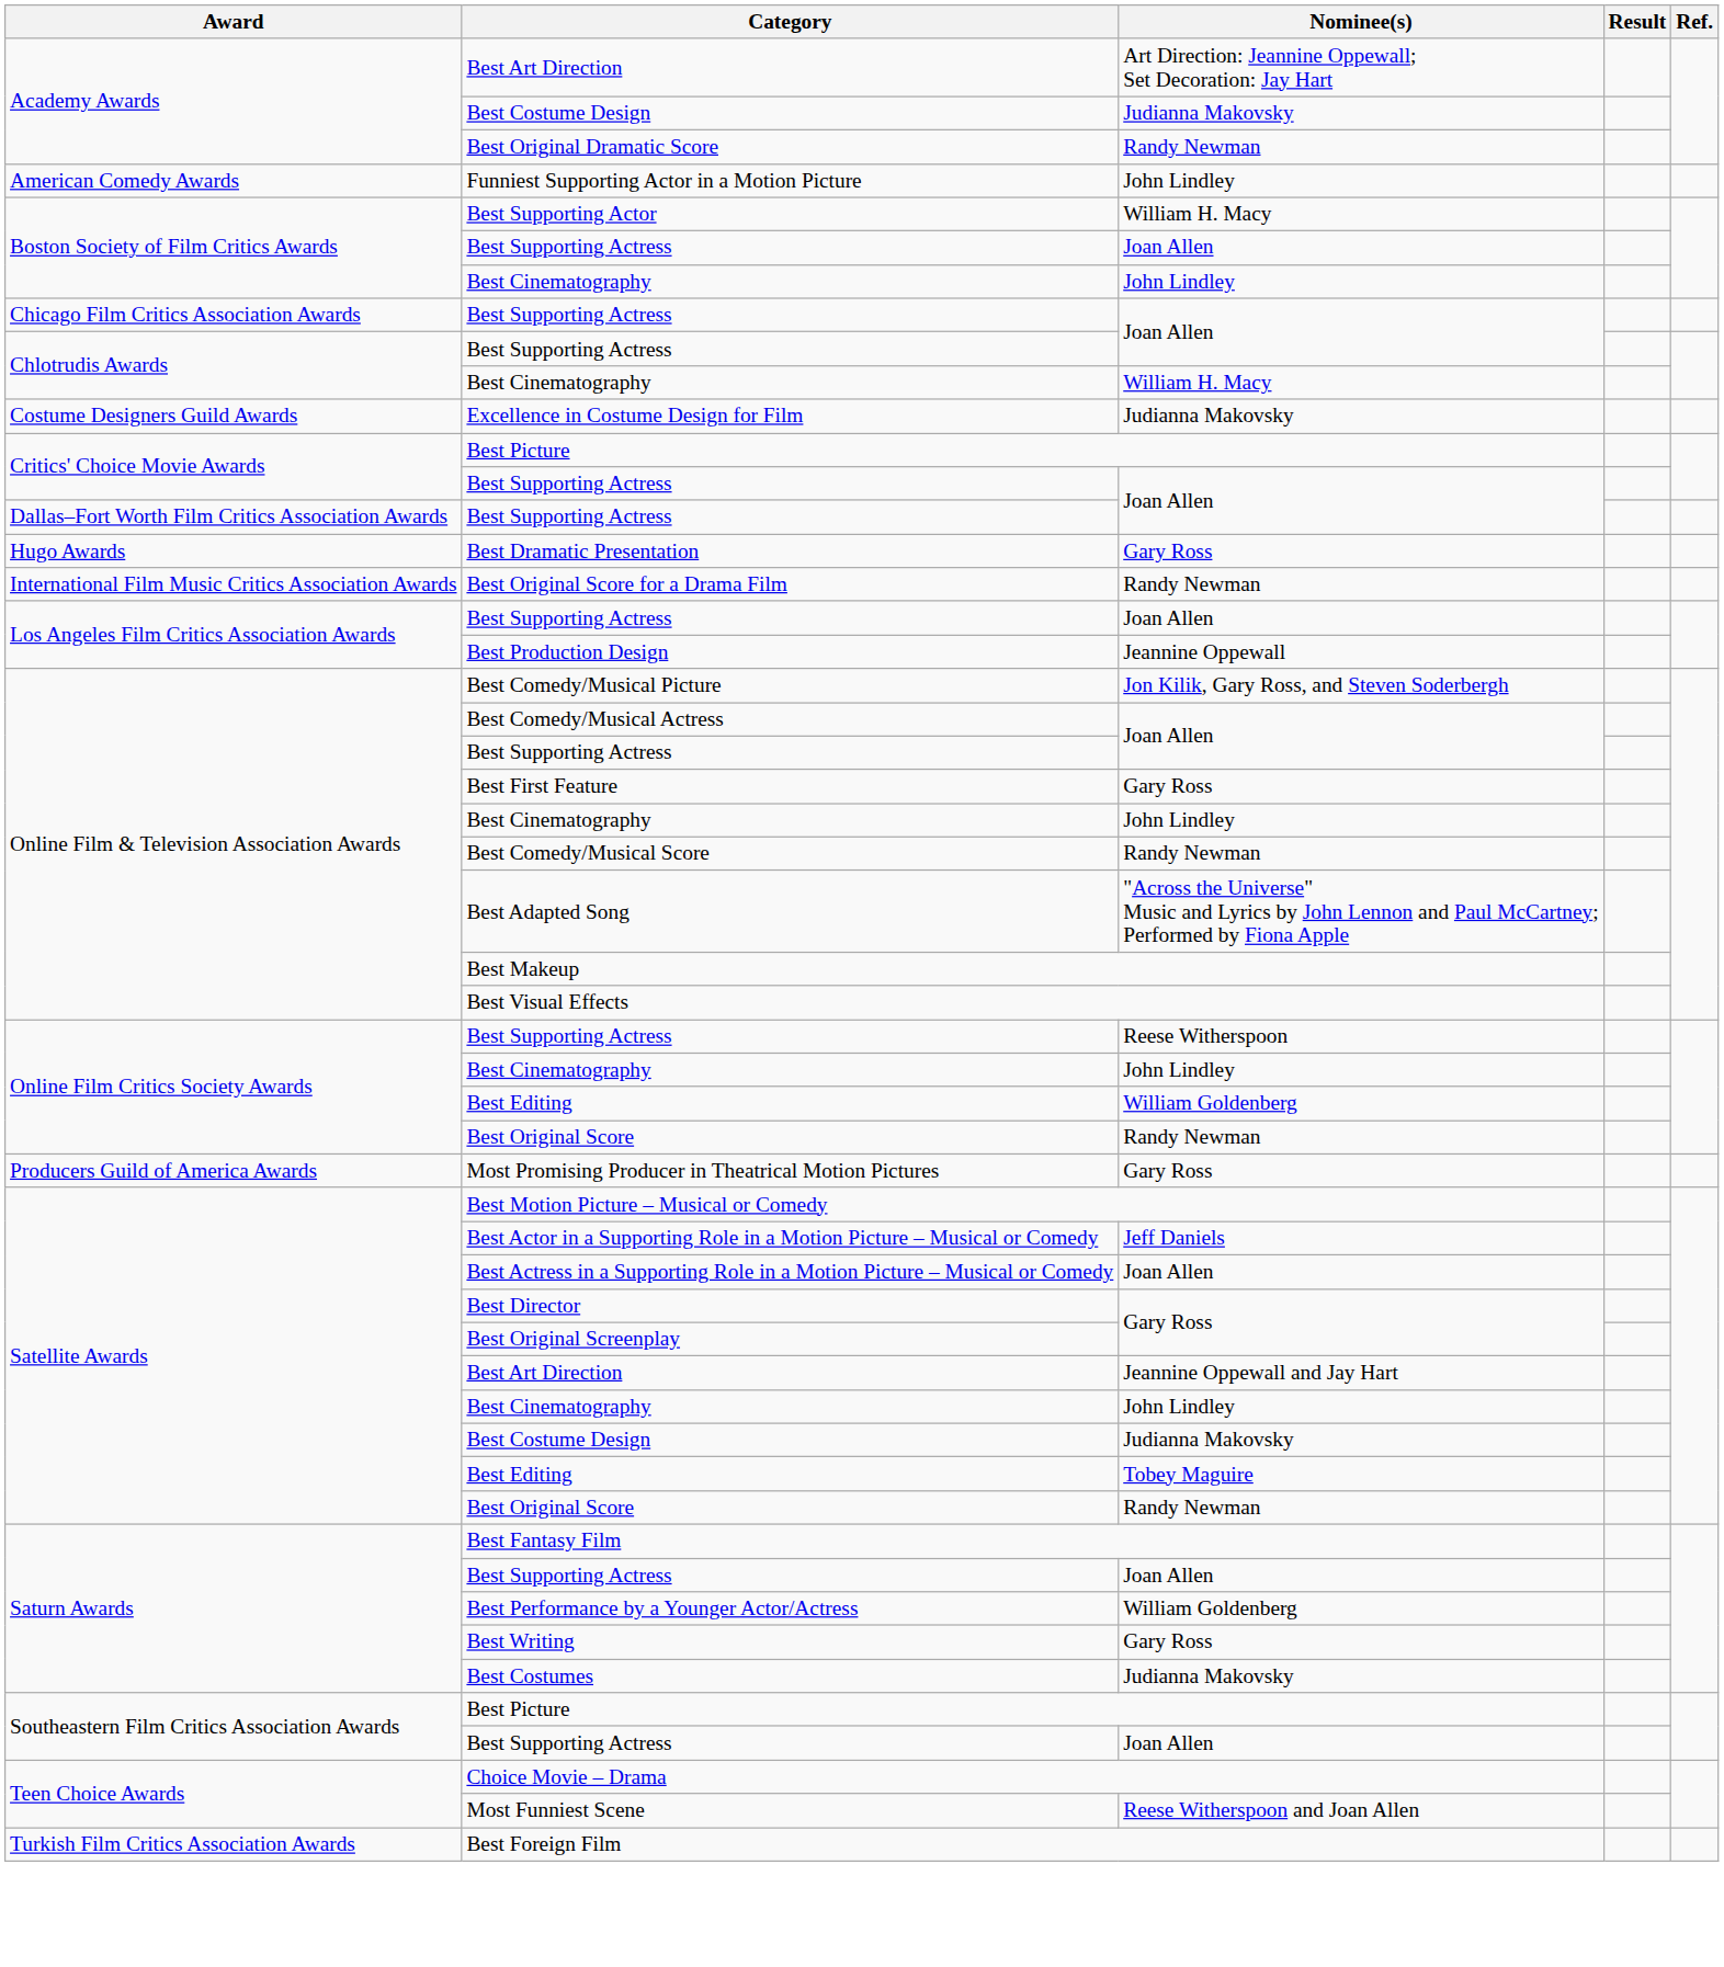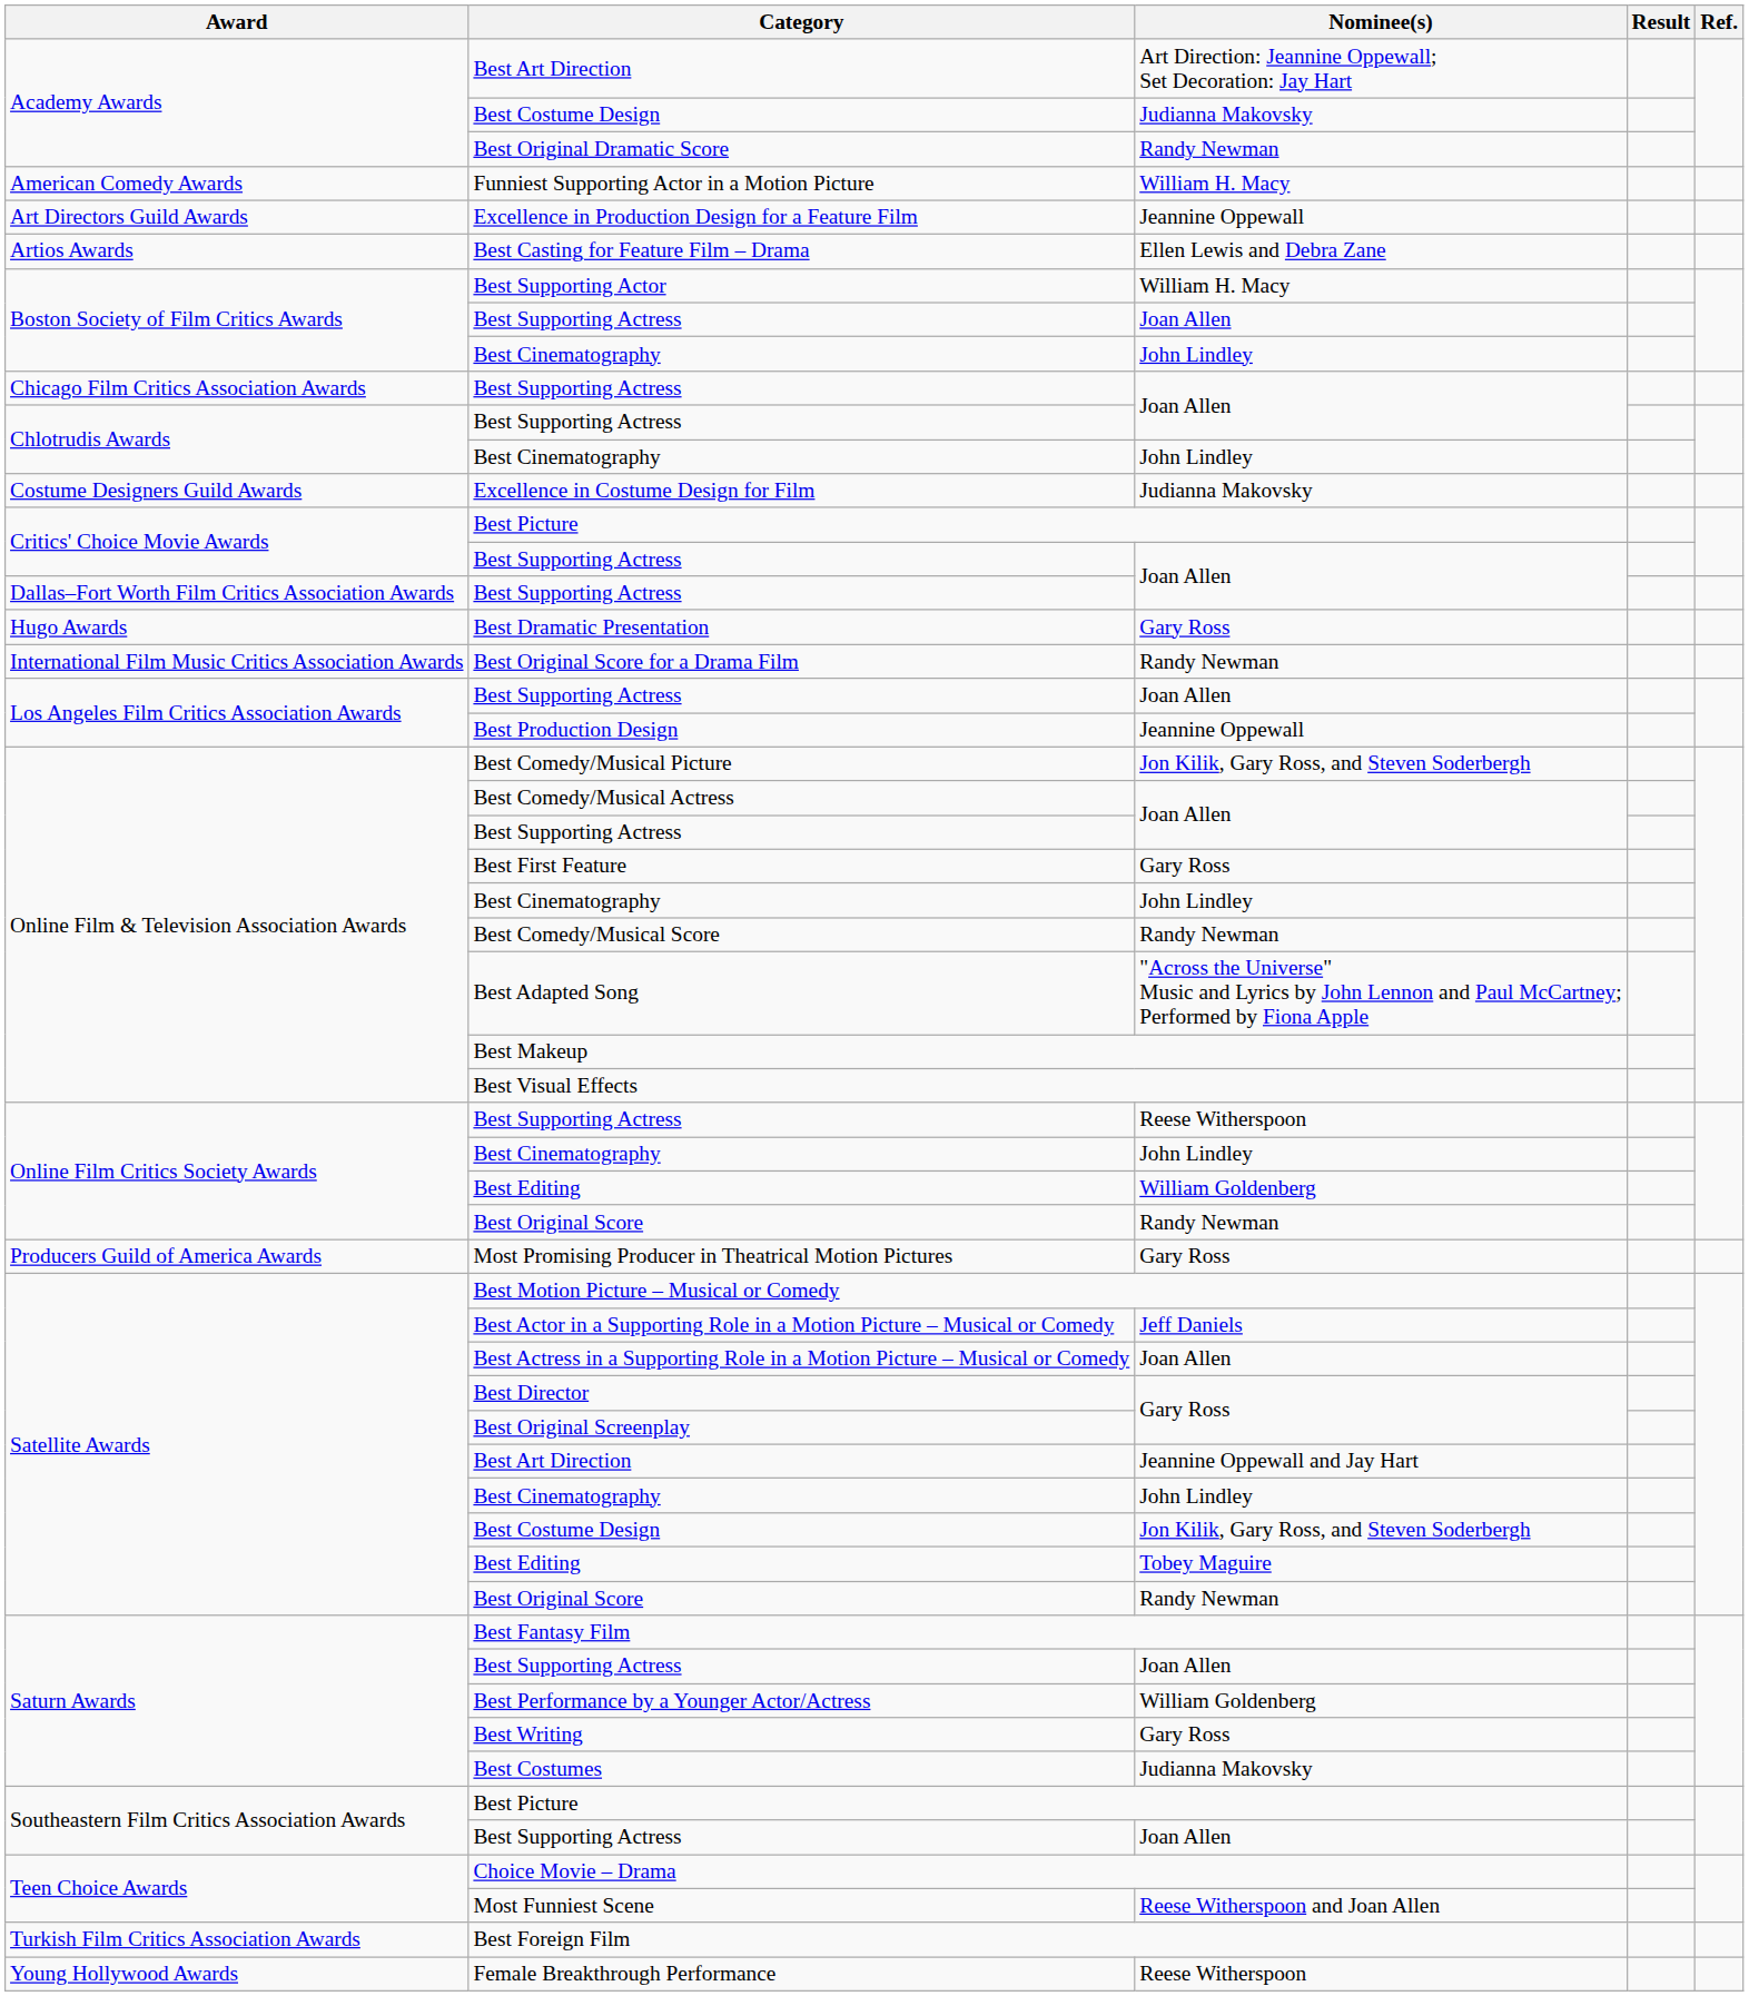Funniest Supporting Actor in a Motion Picture | Nominee(s): John Lindley -> William H. Macy
+ row: Art Directors Guild Awards | Excellence in Production Design for a Feature Film | Jeannine Oppewall
+ row: Artios Awards | Best Casting for Feature Film – Drama | Ellen Lewis and Debra Zane
Chlotrudis Awards / Best Cinematography | Nominee(s): William H. Macy -> John Lindley
Satellite Awards / Best Costume Design | Nominee(s): Judianna Makovsky -> Jon Kilik, Gary Ross, and Steven Soderbergh
+ row: Young Hollywood Awards | Female Breakthrough Performance | Reese Witherspoon
